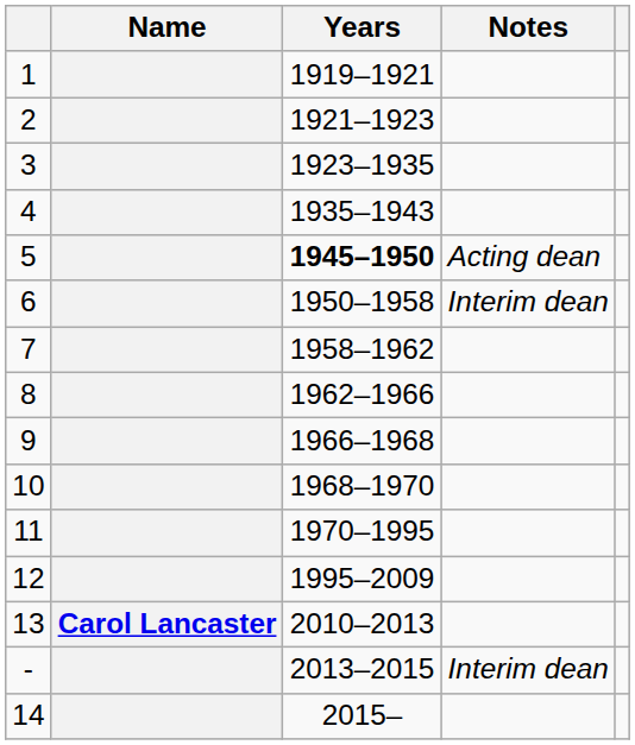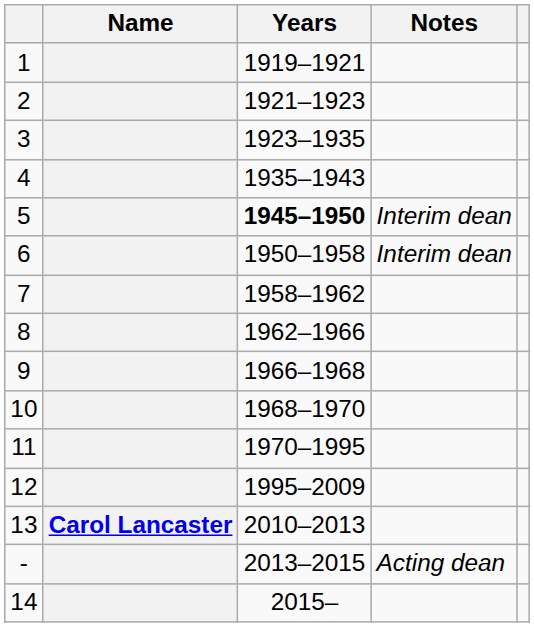5 | Notes: Acting dean -> Interim dean
- | Notes: Interim dean -> Acting dean
